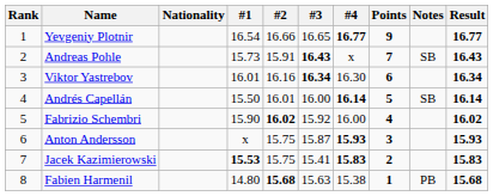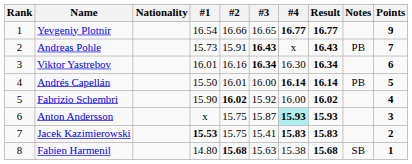columns swapped: Result <-> Points
Andreas Pohle | Notes: SB -> PB
Andrés Capellán | Notes: SB -> PB
Anton Andersson | #4: no background -> paleturquoise background
Fabien Harmenil | Notes: PB -> SB
